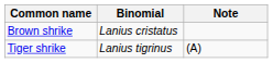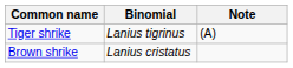rows swapped: Tiger shrike <-> Brown shrike
